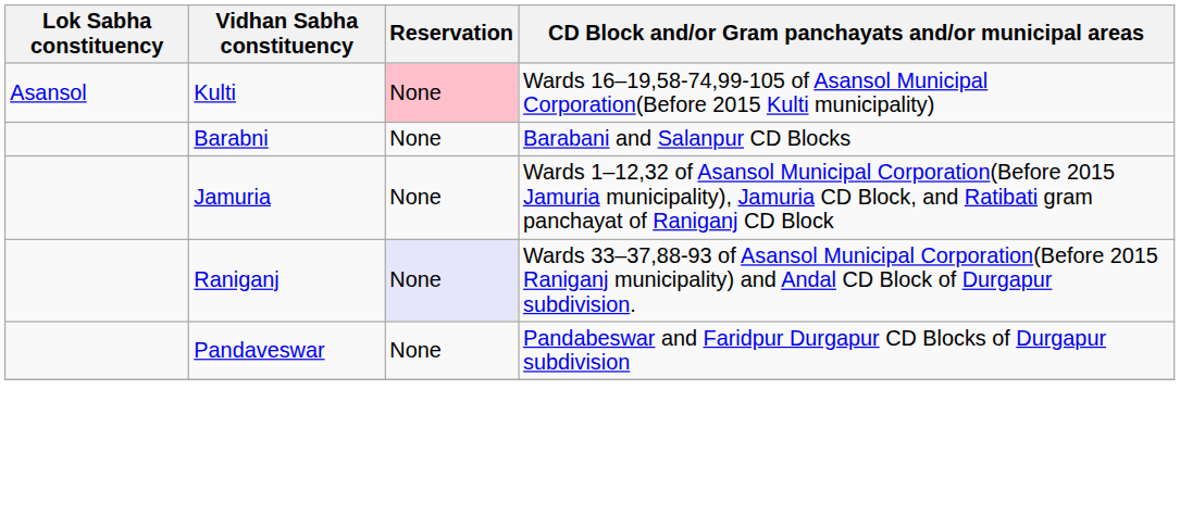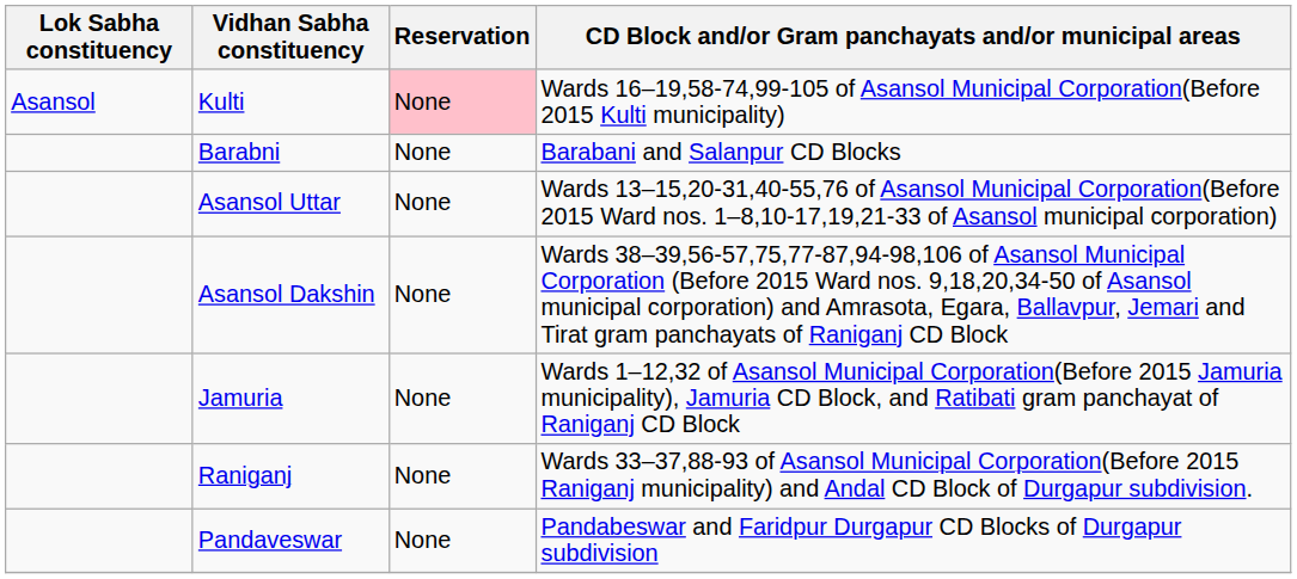+ row: Asansol Uttar | None | Wards 13–15,20-31,40-55,76 of Asansol Municipal Corporation(Before 2015 Ward nos. 1–8,10-17,19,21-33 of Asansol municipal corporation)
+ row: Asansol Dakshin | None | Wards 38–39,56-57,75,77-87,94-98,106 of Asansol Municipal Corporation (Before 2015 Ward nos. 9,18,20,34-50 of Asansol municipal corporation) and Amrasota, Egara, Ballavpur, Jemari and Tirat gram panchayats of Raniganj CD Block
Raniganj | Reservation: lavender background -> no background
